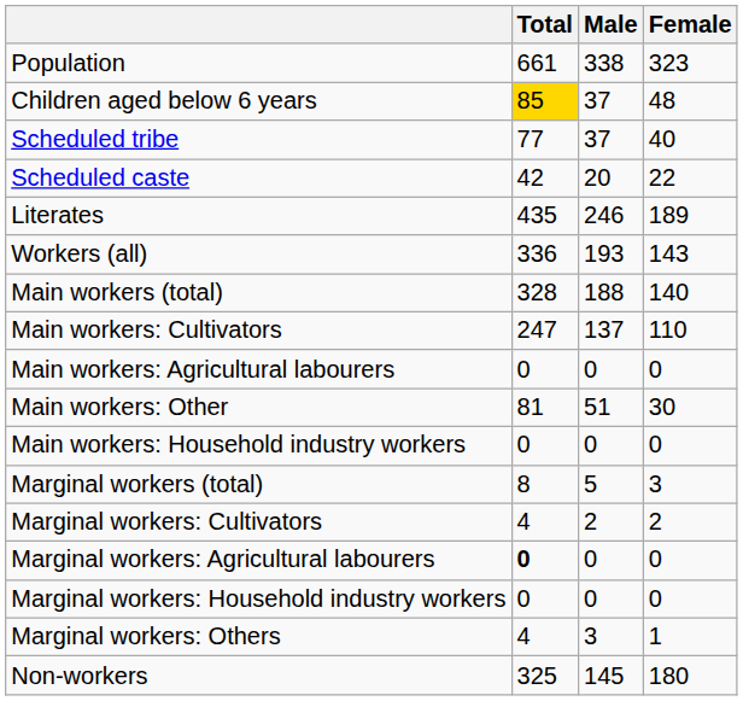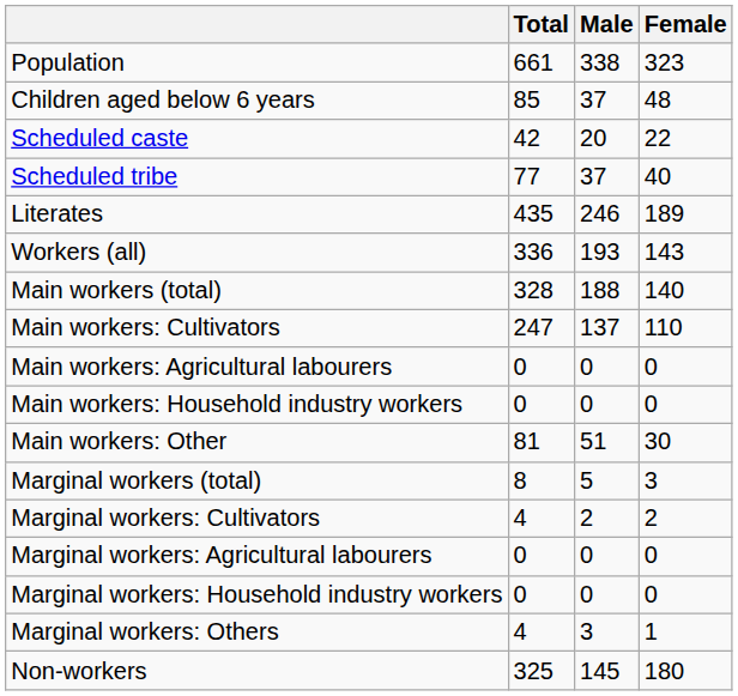Children aged below 6 years | Total: gold background -> no background
rows swapped: Scheduled caste <-> Scheduled tribe
rows swapped: Main workers: Household industry workers <-> Main workers: Other
Marginal workers: Agricultural labourers | Total: bold -> normal
